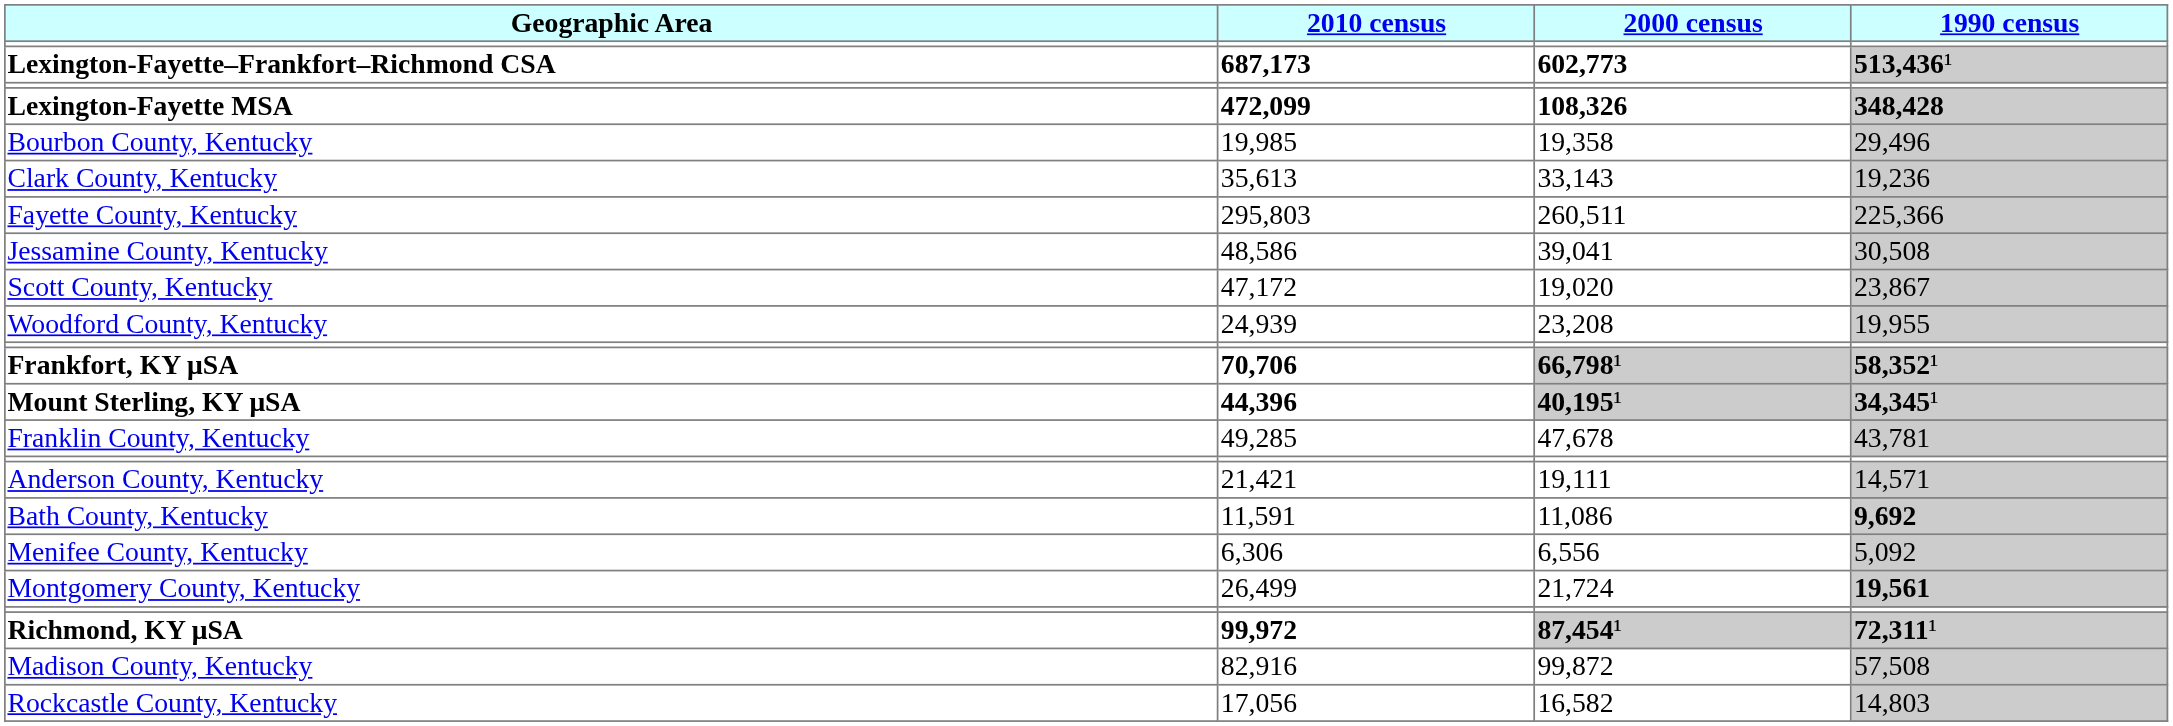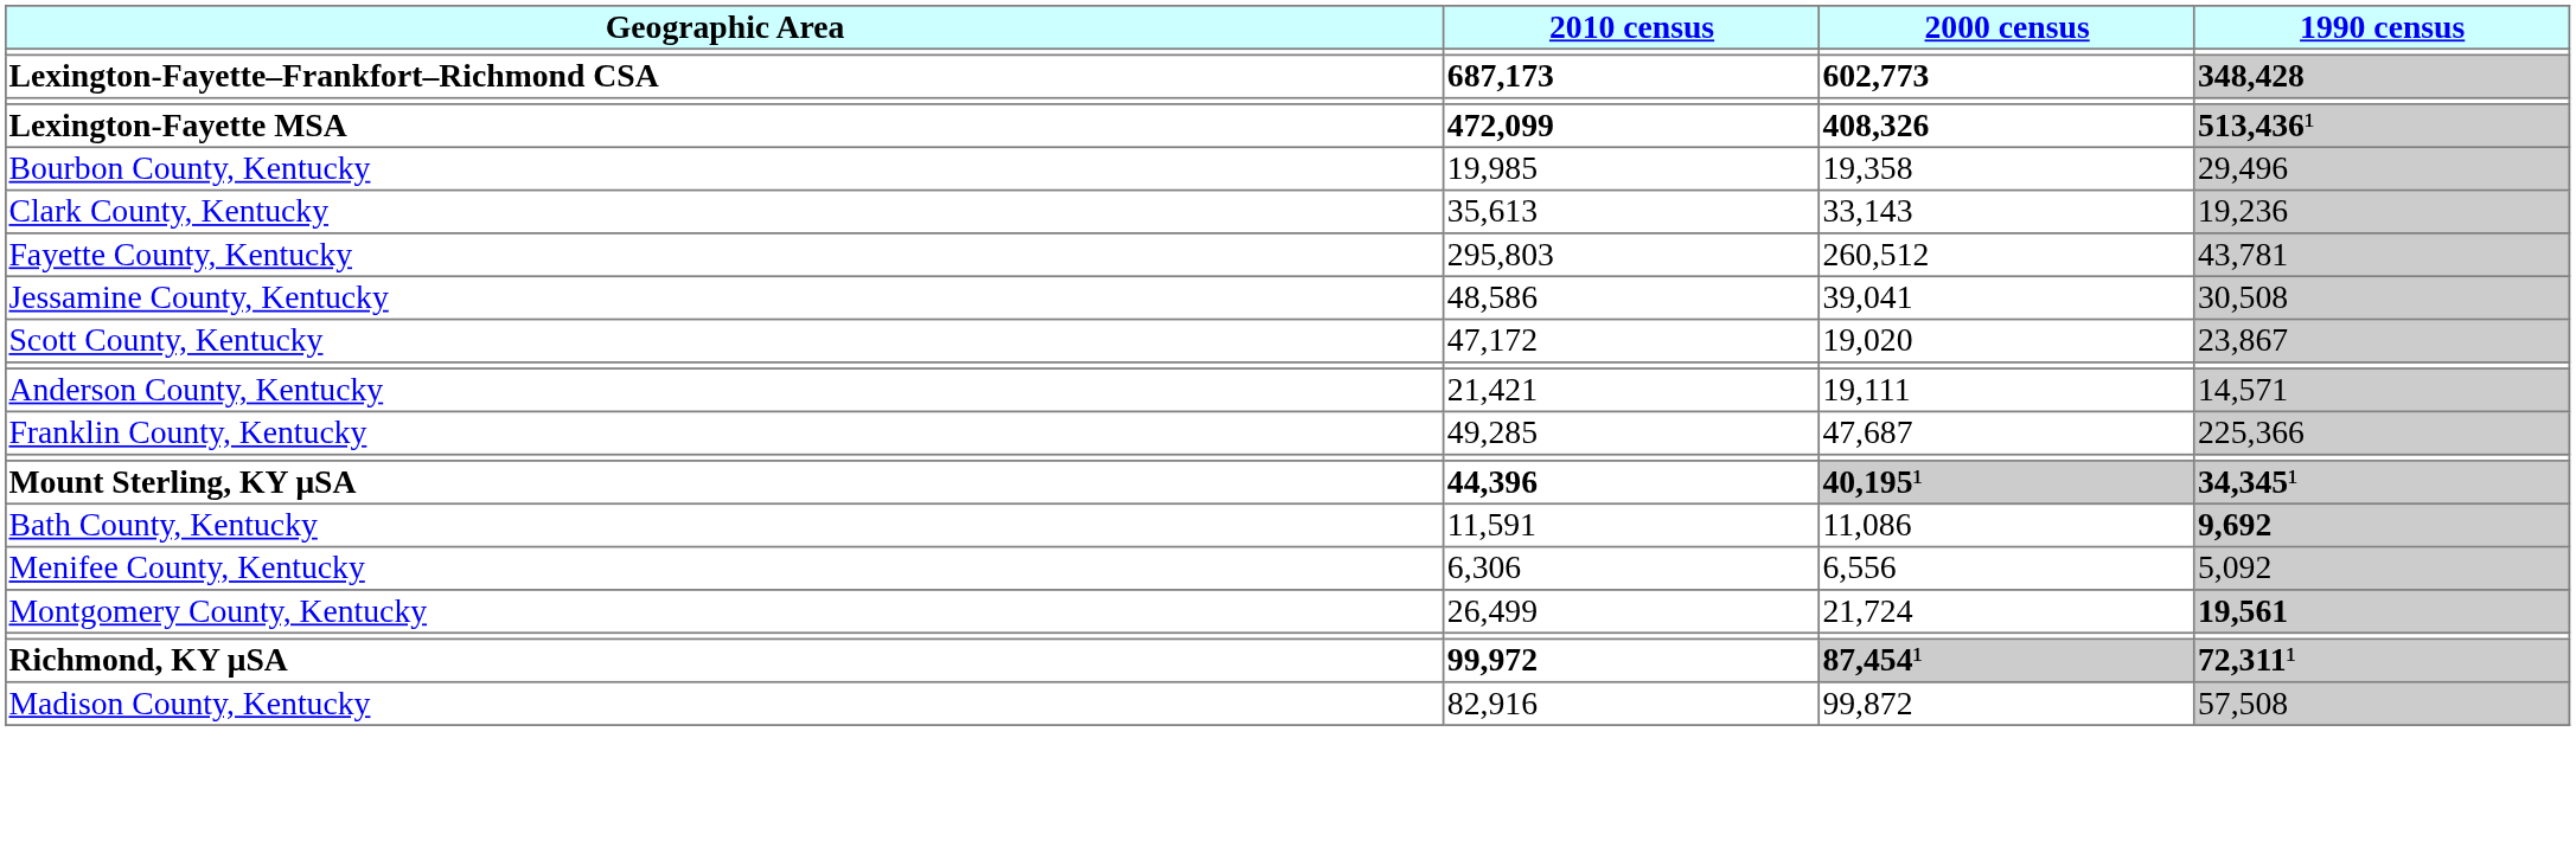Lexington-Fayette–Frankfort–Richmond CSA | 1990 census: 513,436¹ -> 348,428
Lexington-Fayette MSA | 2000 census: 108,326 -> 408,326
Lexington-Fayette MSA | 1990 census: 348,428 -> 513,436¹
Fayette County, Kentucky | 2000 census: 260,511 -> 260,512
Fayette County, Kentucky | 1990 census: 225,366 -> 43,781
- row: Woodford County, Kentucky | 24,939 | 23,208 | 19,955
- row: Frankfort, KY μSA | 70,706 | 66,798¹ | 58,352¹
rows swapped: Anderson County, Kentucky <-> Mount Sterling, KY μSA
Franklin County, Kentucky | 2000 census: 47,678 -> 47,687
Franklin County, Kentucky | 1990 census: 43,781 -> 225,366
- row: Rockcastle County, Kentucky | 17,056 | 16,582 | 14,803
